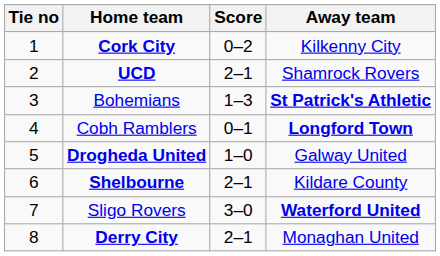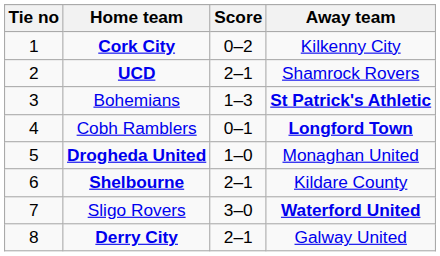Drogheda United | Away team: Galway United -> Monaghan United
Derry City | Away team: Monaghan United -> Galway United
